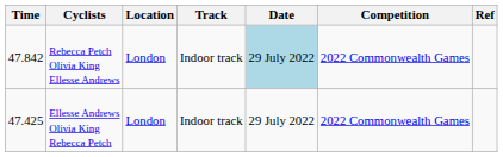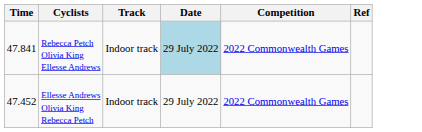- column: Location | London | London
Rebecca Petch Olivia King Ellesse Andrews | Time: 47.842 -> 47.841
Ellesse Andrews Olivia King Rebecca Petch | Time: 47.425 -> 47.452
